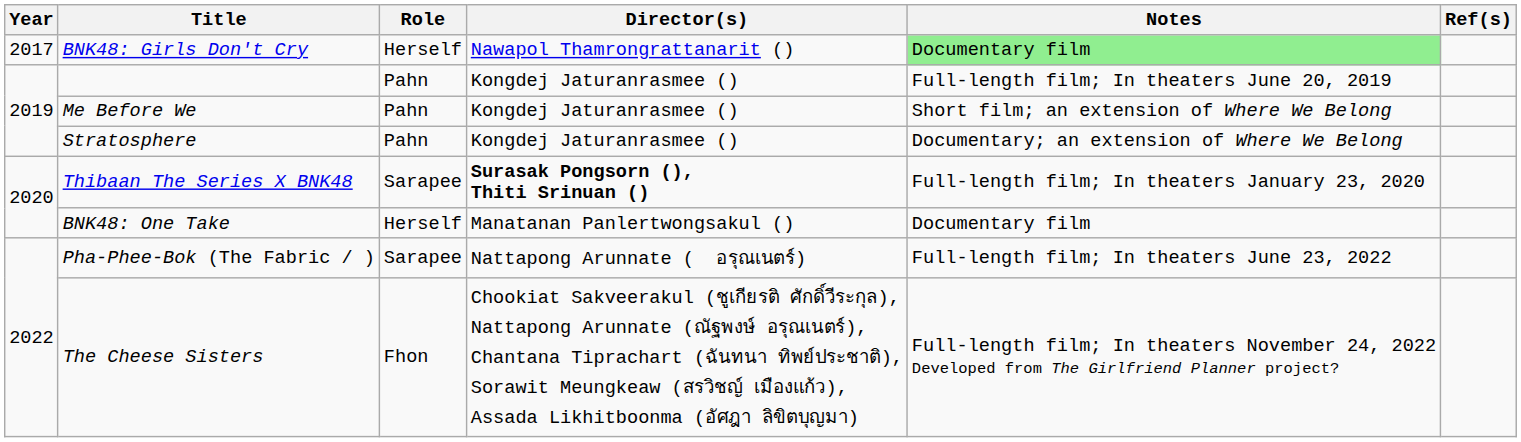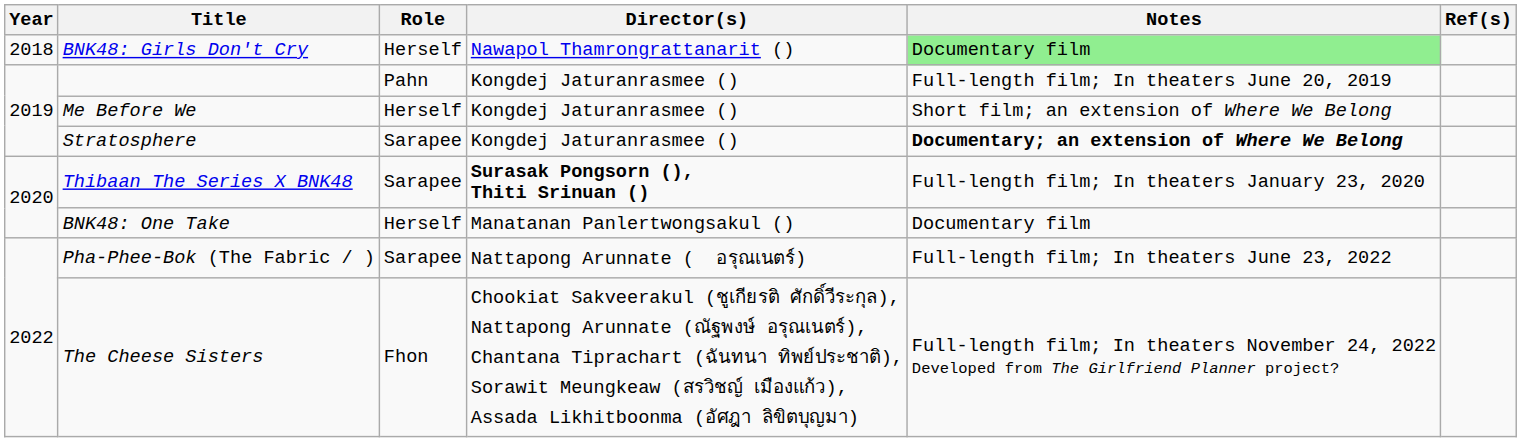BNK48: Girls Don't Cry | Year: 2017 -> 2018
Me Before We | Role: Pahn -> Herself
Stratosphere | Role: Pahn -> Sarapee
Stratosphere | Notes: normal -> bold
